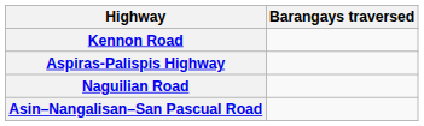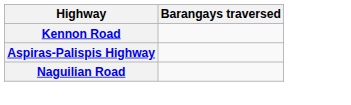- row: Asin–Nangalisan–San Pascual Road
